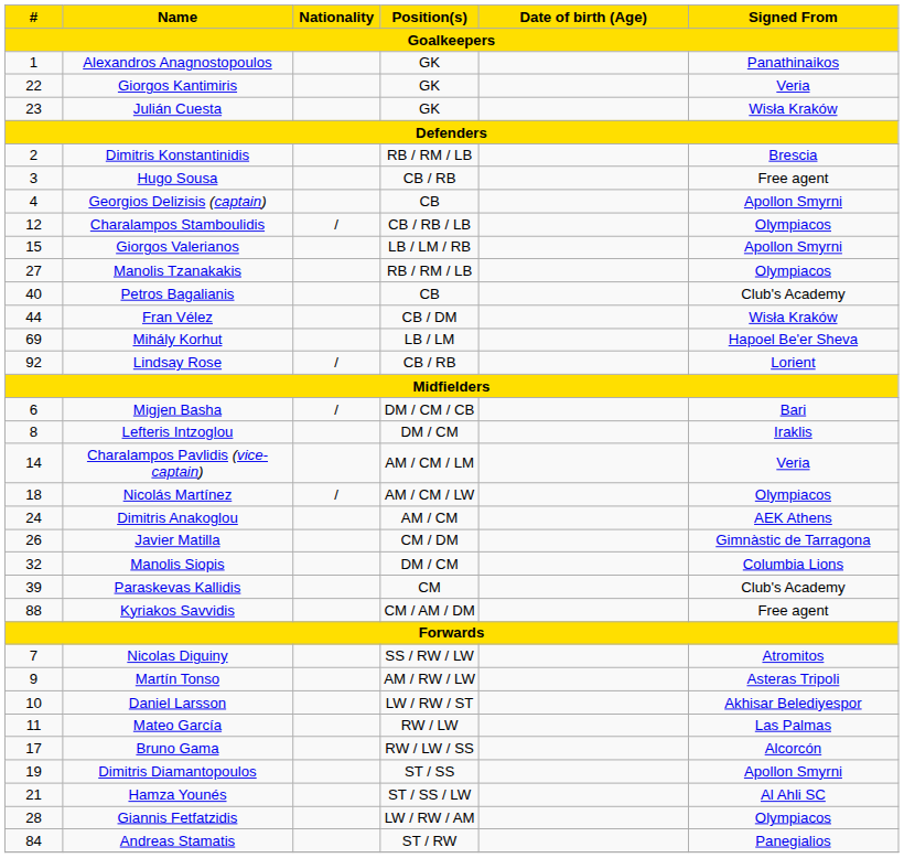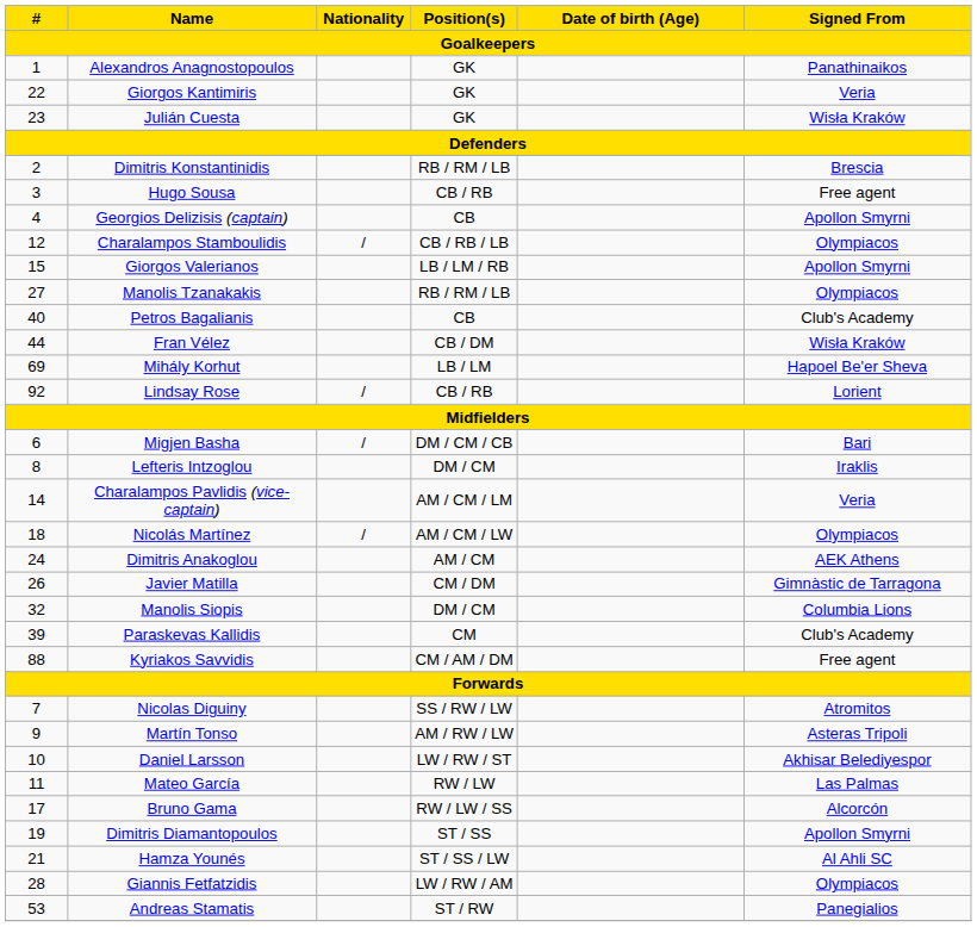Andreas Stamatis | #: 84 -> 53
